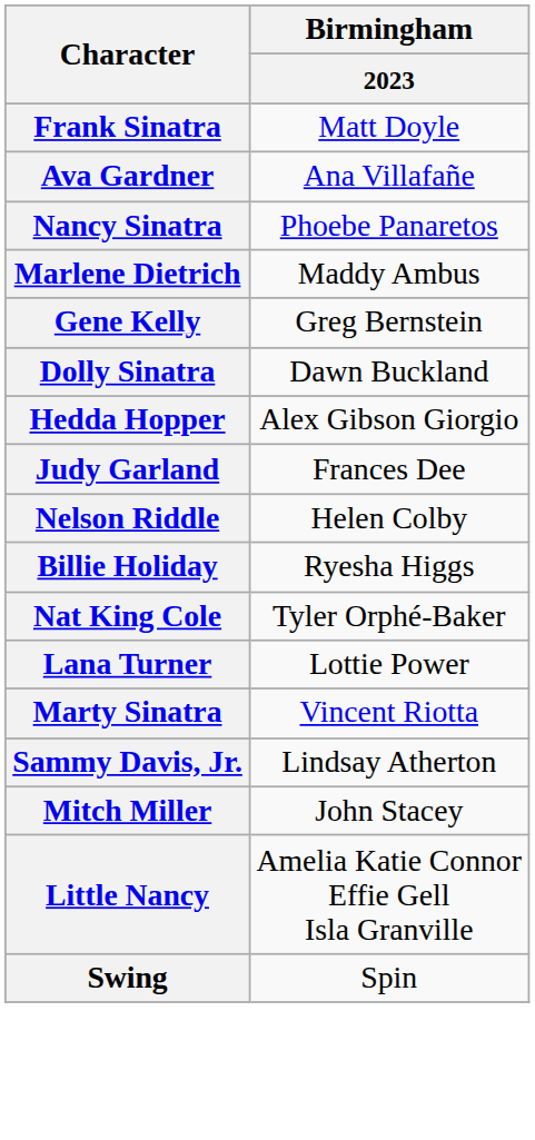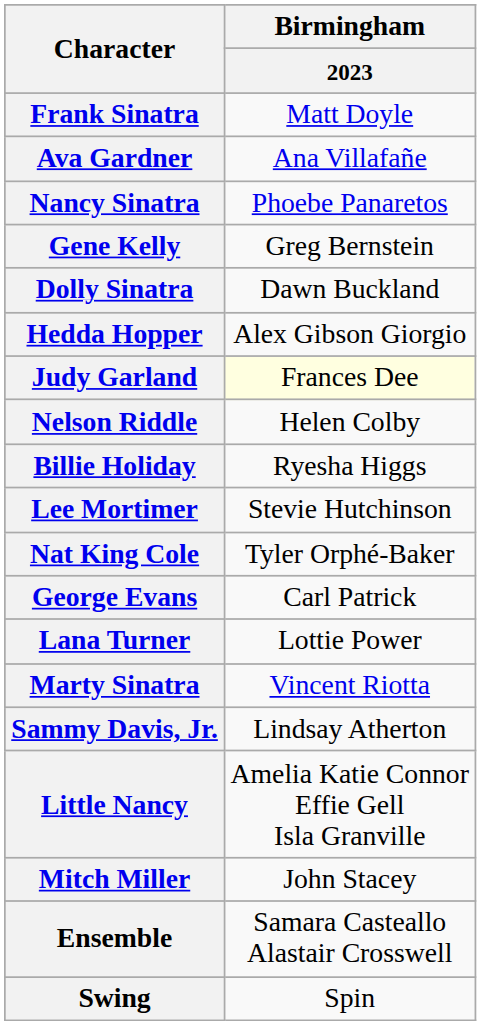- row: Marlene Dietrich | Maddy Ambus
Judy Garland | Birmingham / 2023: no background -> lightyellow background
+ row: Lee Mortimer | Stevie Hutchinson
+ row: George Evans | Carl Patrick
rows swapped: Mitch Miller <-> Little Nancy
+ row: Ensemble | Samara Casteallo Alastair Crosswell
